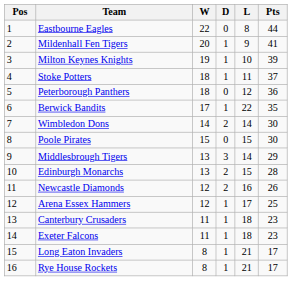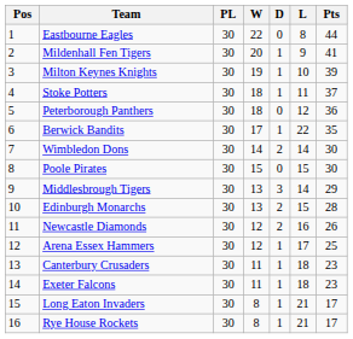+ column: PL | 30 | 30 | 30 | 30 | 30 | 30 | 30 | 30 | 30 | 30 | 30 | 30 | 30 | 30 | 30 | 30
